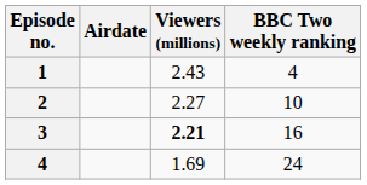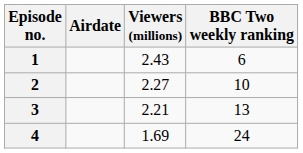1 | BBC Two weekly ranking: 4 -> 6
3 | Viewers (millions): bold -> normal
3 | BBC Two weekly ranking: 16 -> 13
